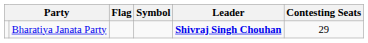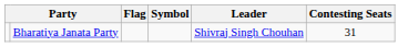Bharatiya Janata Party | Leader: bold -> normal
Bharatiya Janata Party | Contesting Seats: 29 -> 31
